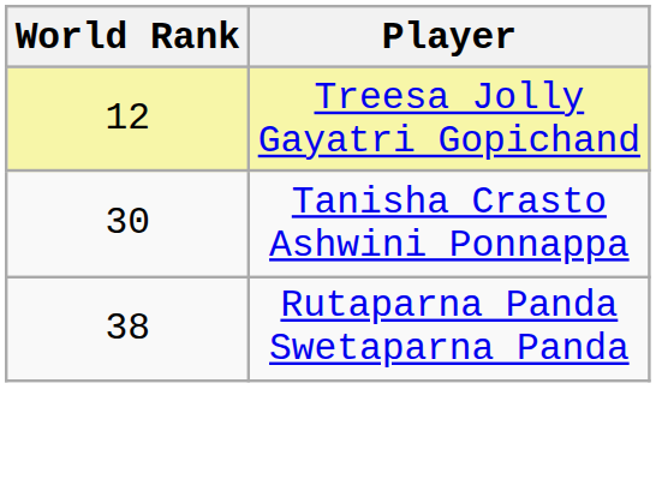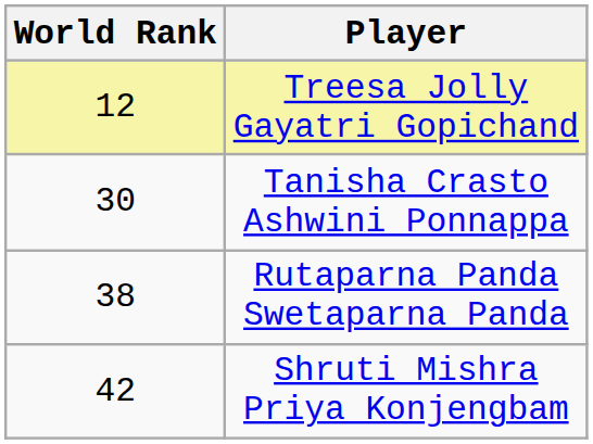+ row: 42 | Shruti Mishra Priya Konjengbam
